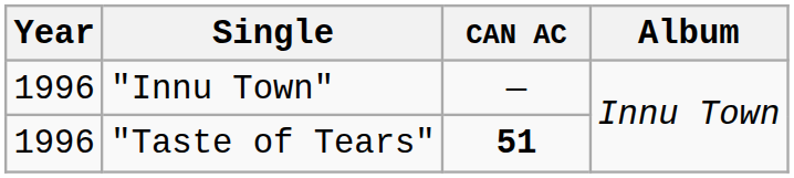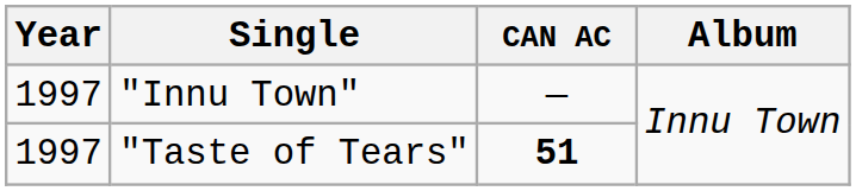"Innu Town" | Year: 1996 -> 1997
"Taste of Tears" | Year: 1996 -> 1997
